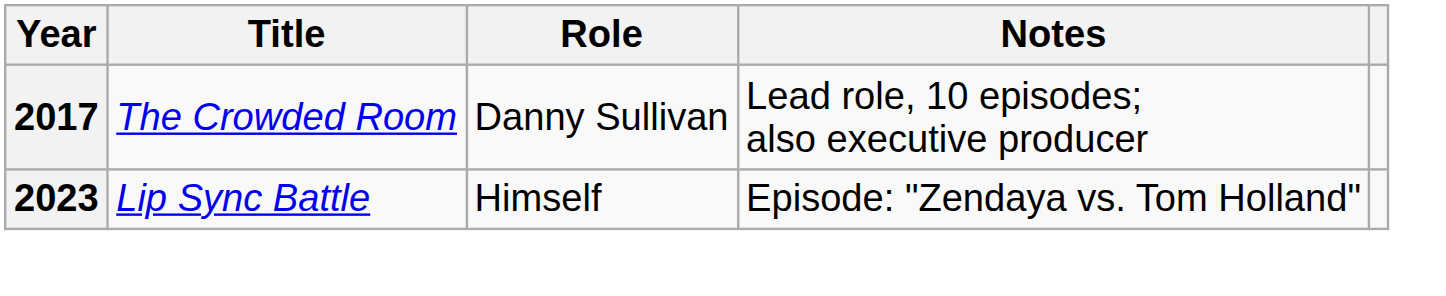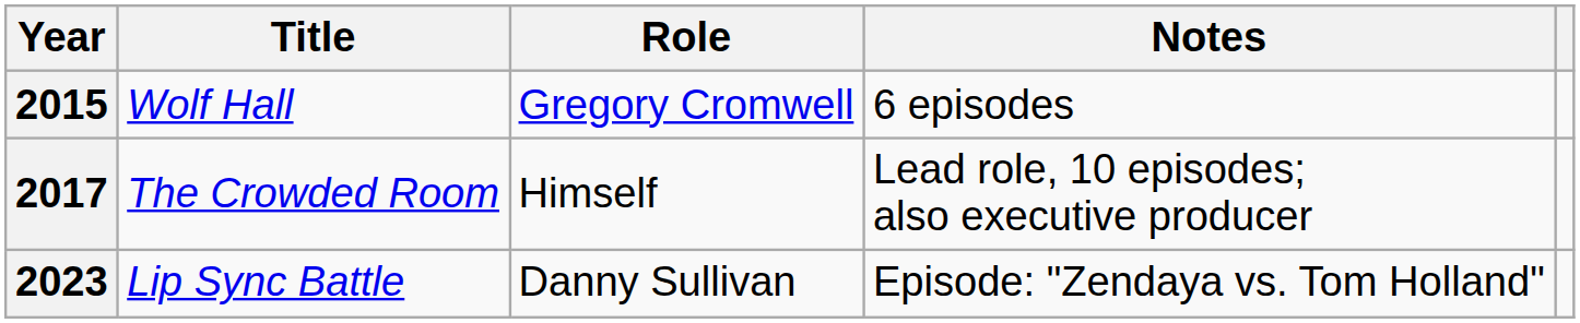+ row: 2015 | Wolf Hall | Gregory Cromwell | 6 episodes
2017 | Role: Danny Sullivan -> Himself
2023 | Role: Himself -> Danny Sullivan
